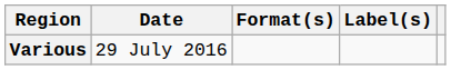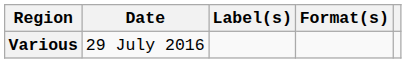columns swapped: Format(s) <-> Label(s)
